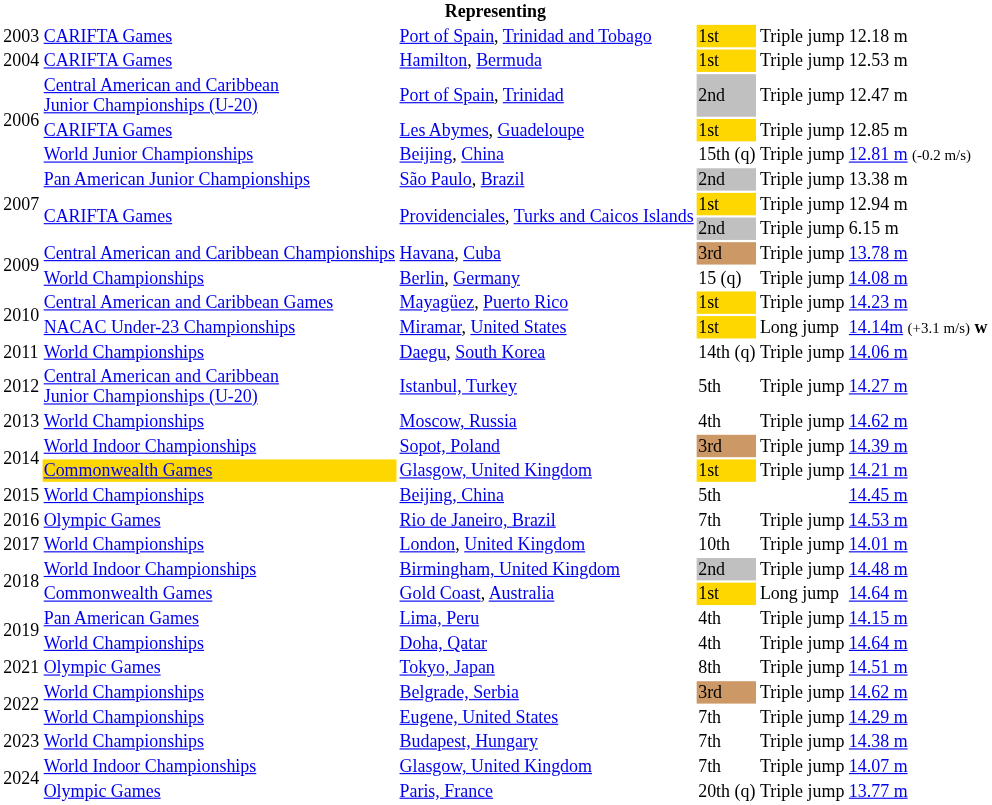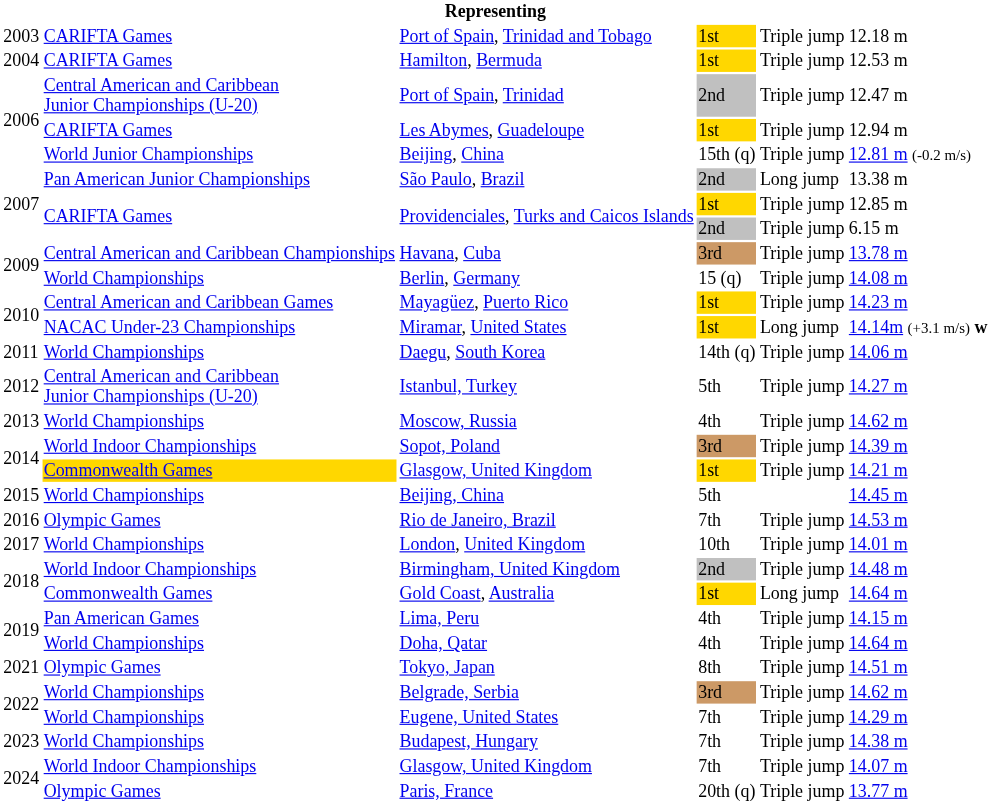Les Abymes, Guadeloupe | column 6: 12.85 m -> 12.94 m
São Paulo, Brazil | column 5: Triple jump -> Long jump
Providenciales, Turks and Caicos Islands / 1st | column 6: 12.94 m -> 12.85 m
